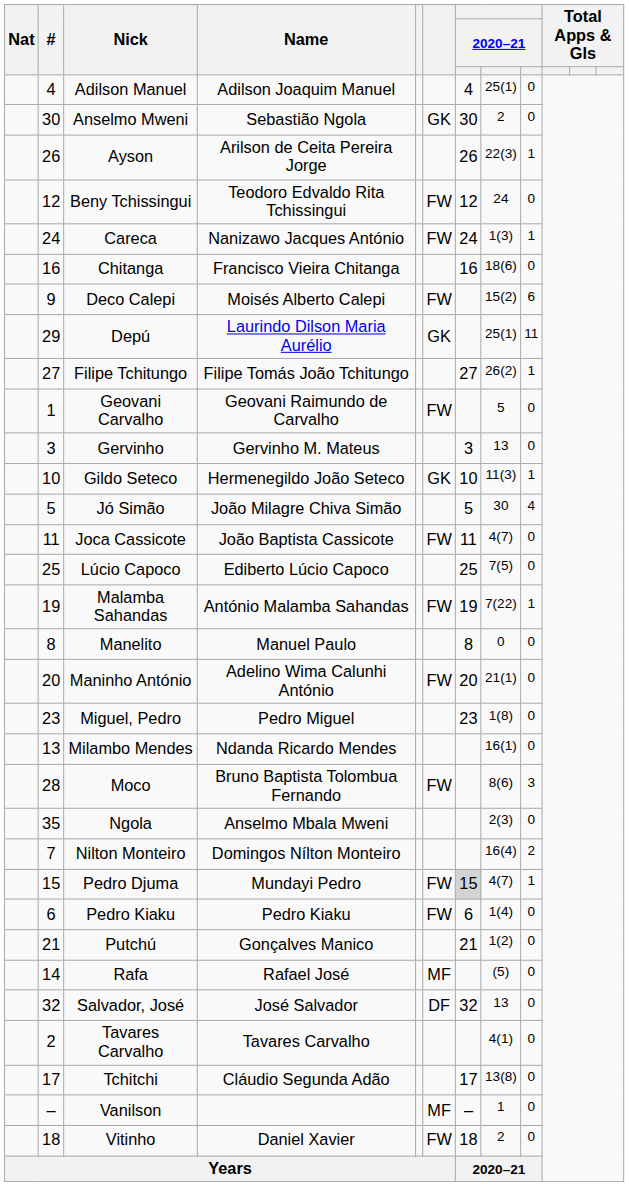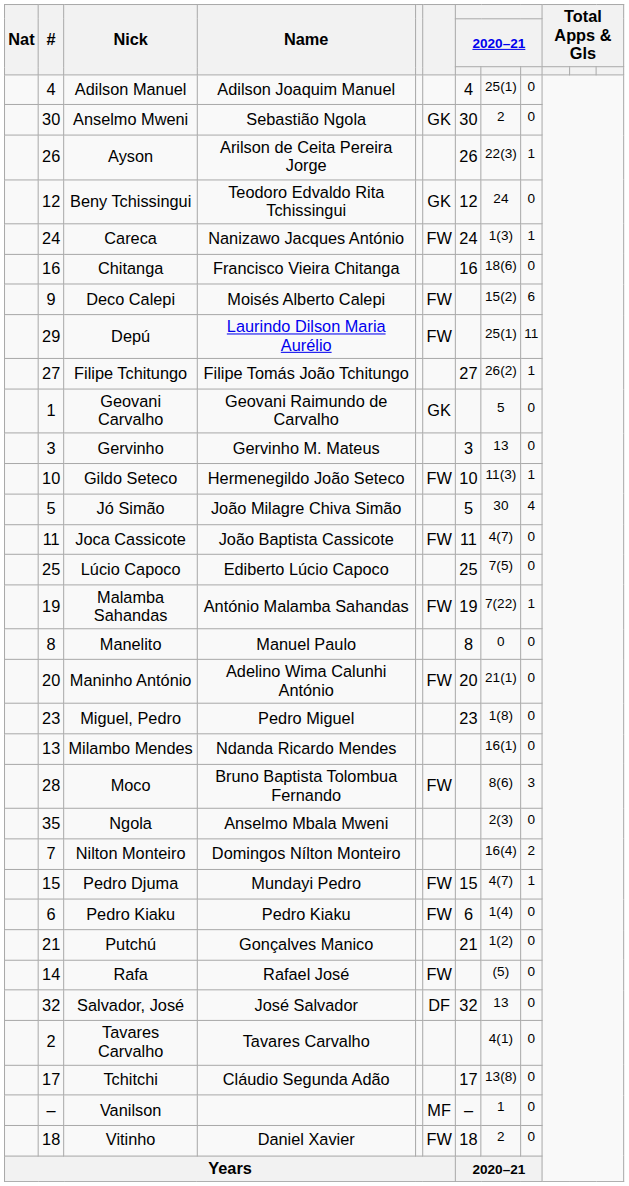Beny Tchissingui | column 6: FW -> GK
Depú | column 6: GK -> FW
Geovani Carvalho | column 6: FW -> GK
Gildo Seteco | column 6: GK -> FW
Pedro Djuma | column 7: lightgrey background -> no background
Rafa | column 6: MF -> FW
